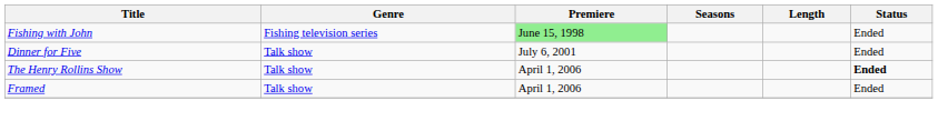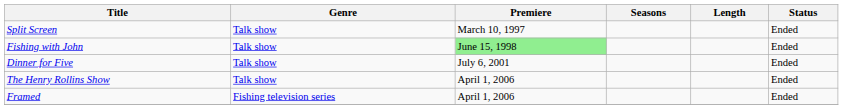+ row: Split Screen | Talk show | March 10, 1997 | Ended
Fishing with John | Genre: Fishing television series -> Talk show
The Henry Rollins Show | Status: bold -> normal
Framed | Genre: Talk show -> Fishing television series
